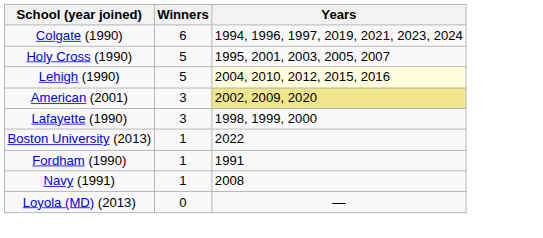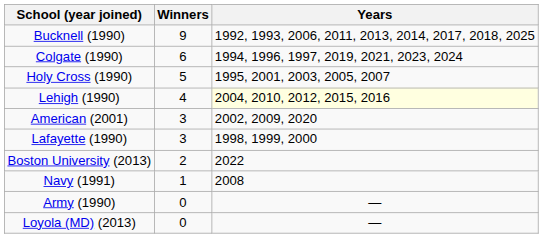+ row: Bucknell (1990) | 9 | 1992, 1993, 2006, 2011, 2013, 2014, 2017, 2018, 2025
Lehigh (1990) | Winners: 5 -> 4
American (2001) | Years: khaki background -> no background
Boston University (2013) | Winners: 1 -> 2
- row: Fordham (1990) | 1 | 1991
+ row: Army (1990) | 0 | —
